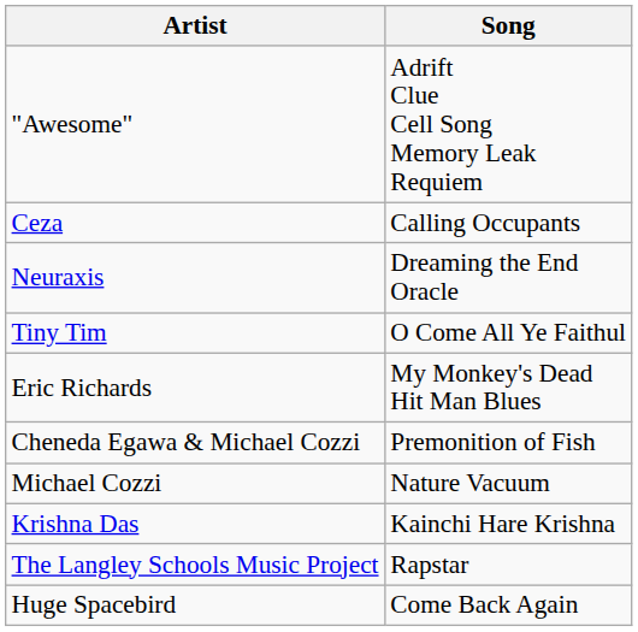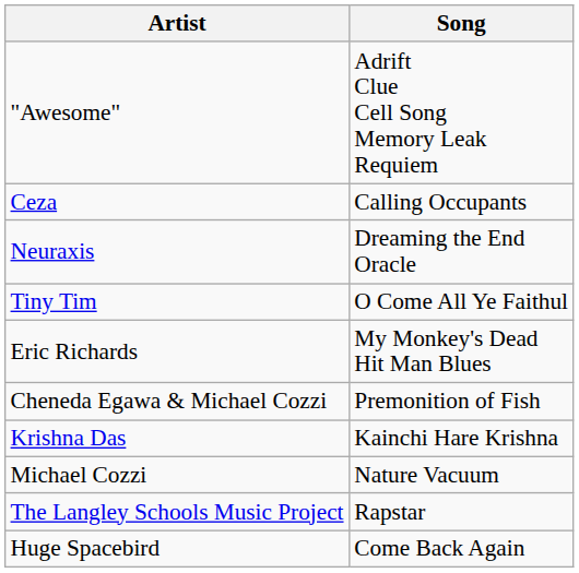rows swapped: Michael Cozzi <-> Krishna Das
